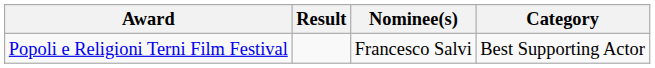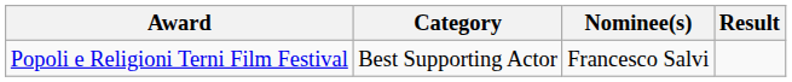columns swapped: Category <-> Result
